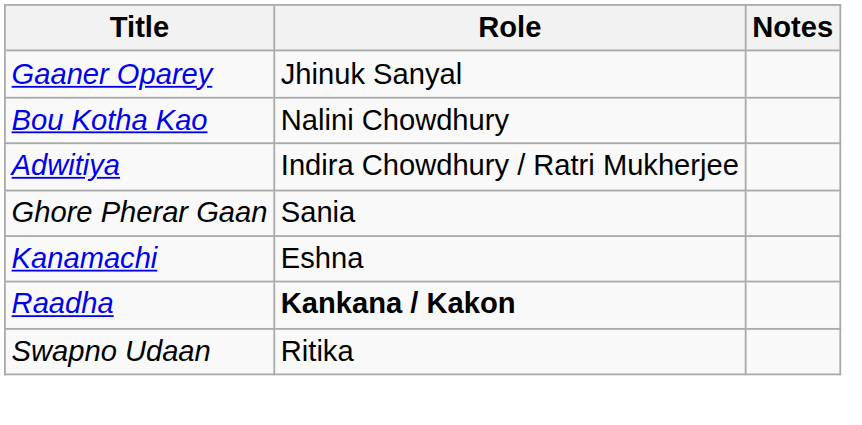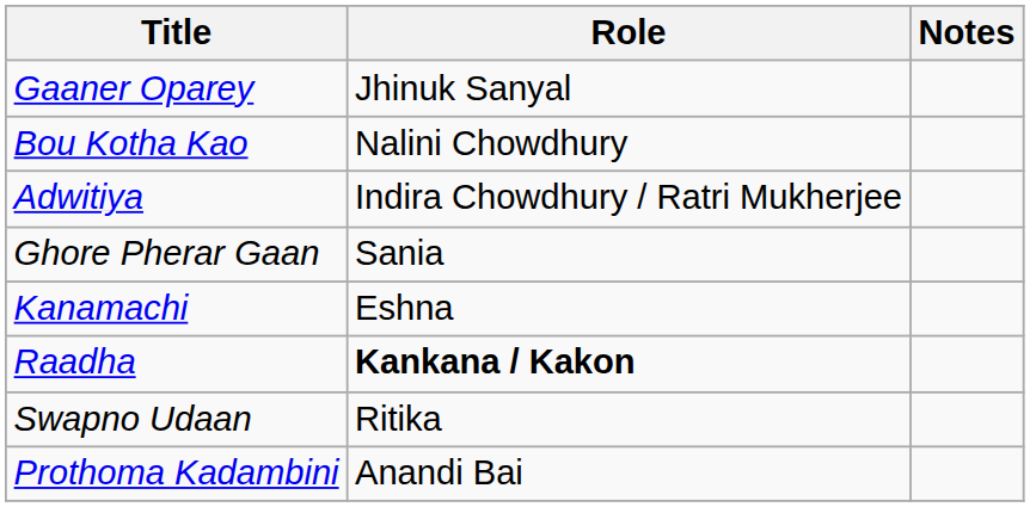+ row: Prothoma Kadambini | Anandi Bai
